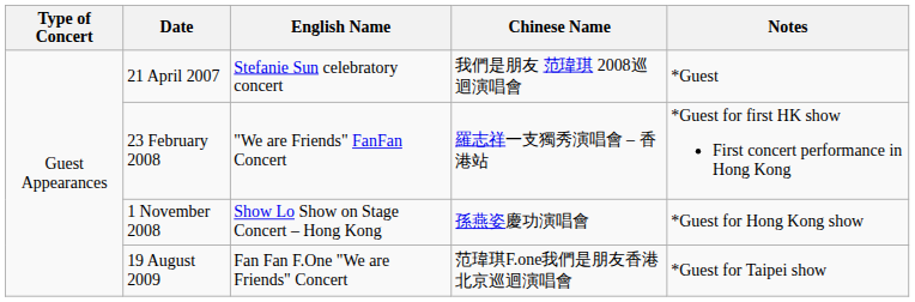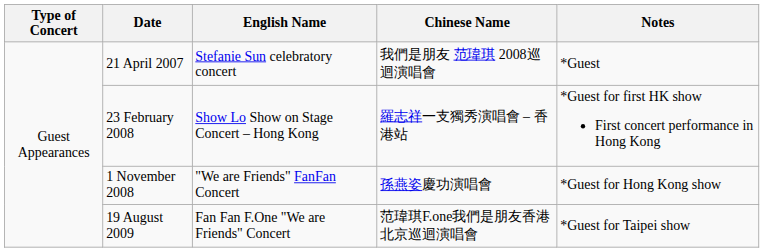23 February 2008 | English Name: "We are Friends" FanFan Concert -> Show Lo Show on Stage Concert – Hong Kong
1 November 2008 | English Name: Show Lo Show on Stage Concert – Hong Kong -> "We are Friends" FanFan Concert
